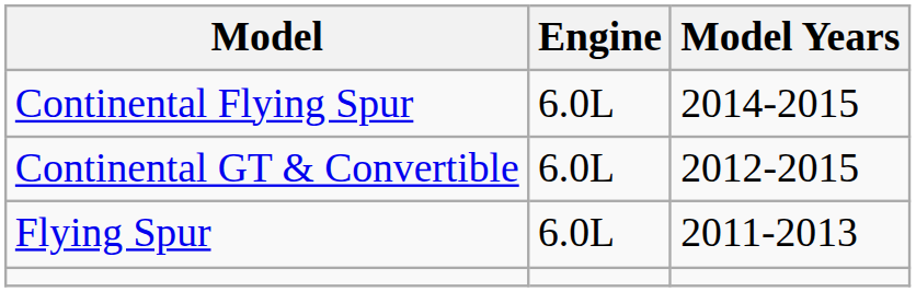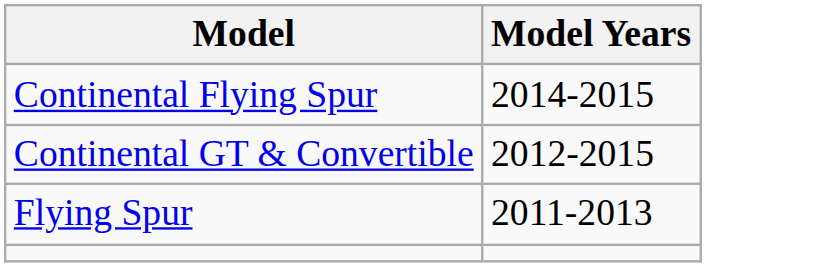- column: Engine | 6.0L | 6.0L | 6.0L
